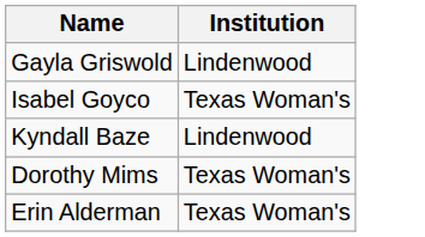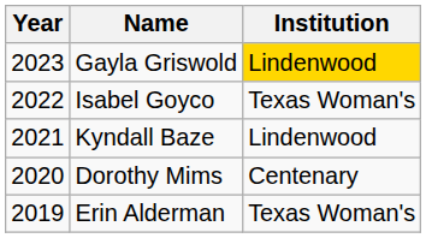+ column: Year | 2023 | 2022 | 2021 | 2020 | 2019
Gayla Griswold | Institution: no background -> gold background
Dorothy Mims | Institution: Texas Woman's -> Centenary
